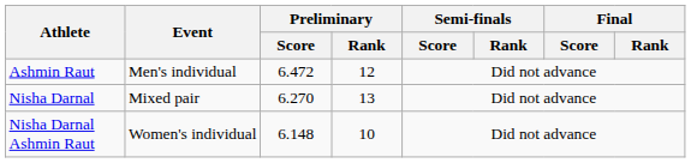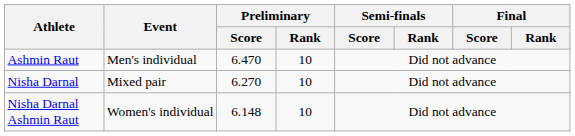Ashmin Raut | Preliminary / Score: 6.472 -> 6.470
Ashmin Raut | Preliminary / Rank: 12 -> 10
Nisha Darnal | Preliminary / Rank: 13 -> 10
